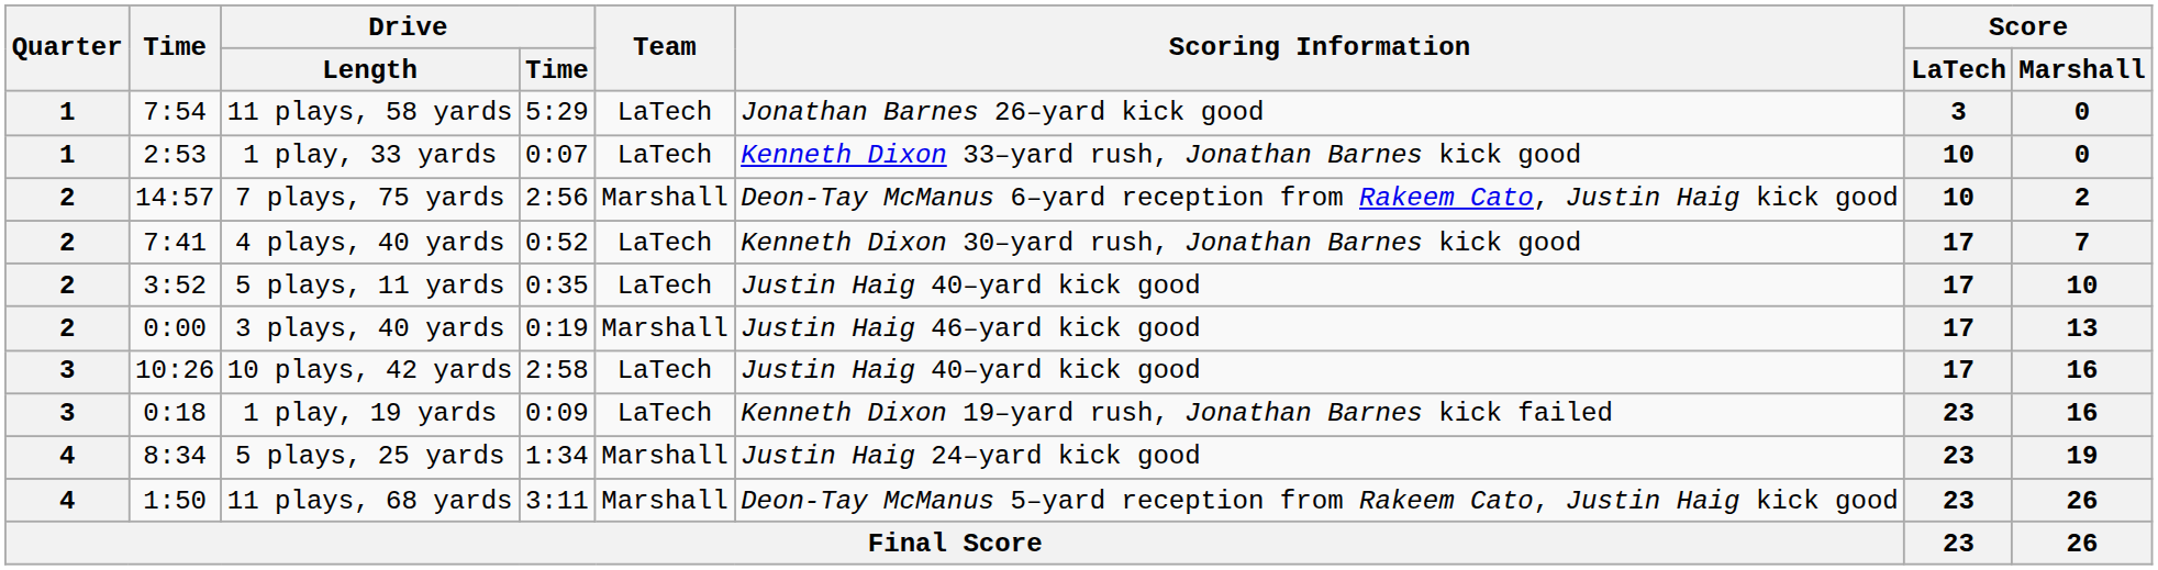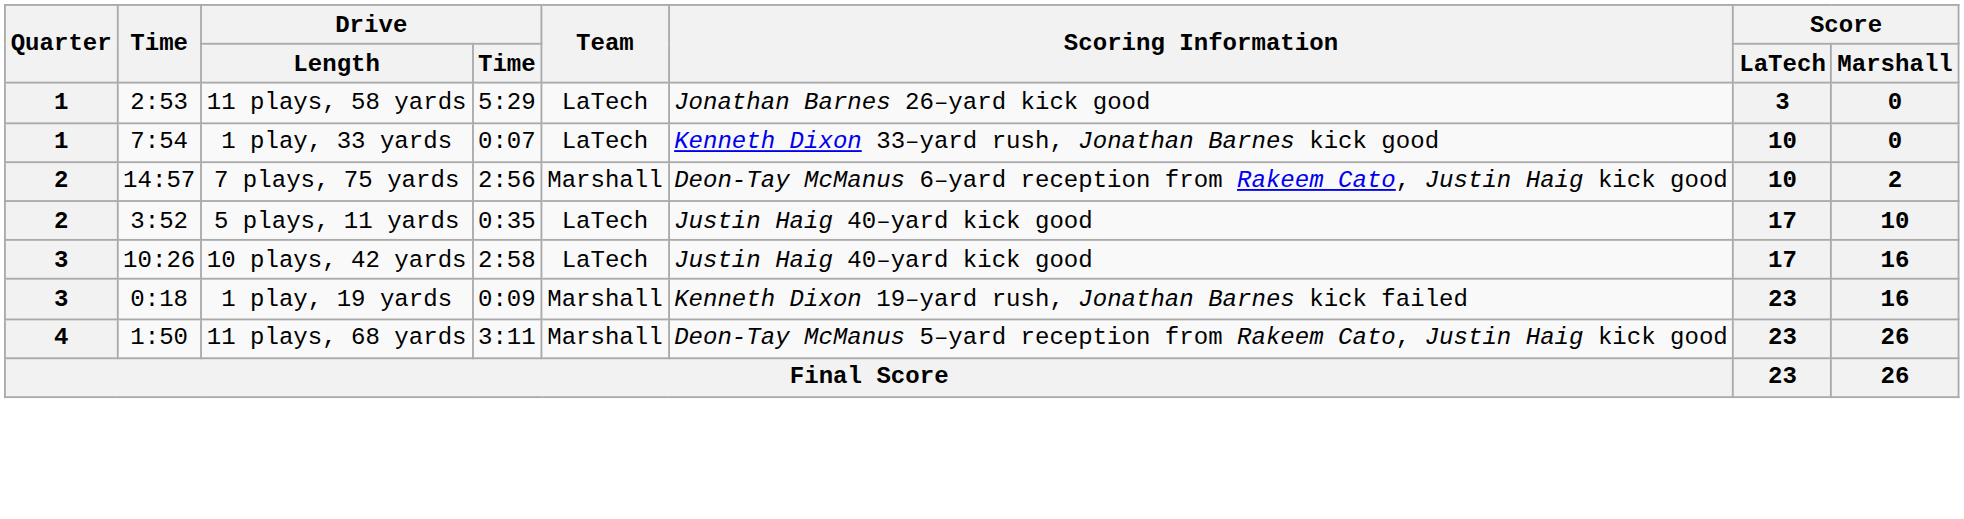11 plays, 58 yards | Time: 7:54 -> 2:53
1 play, 33 yards | Time: 2:53 -> 7:54
- row: 2 | 7:41 | 4 plays, 40 yards | 0:52 | LaTech | Kenneth Dixon 30–yard rush, Jonathan Barnes kick good | 17 | 7
- row: 2 | 0:00 | 3 plays, 40 yards | 0:19 | Marshall | Justin Haig 46–yard kick good | 17 | 13
1 play, 19 yards | Team: LaTech -> Marshall
- row: 4 | 8:34 | 5 plays, 25 yards | 1:34 | Marshall | Justin Haig 24–yard kick good | 23 | 19
